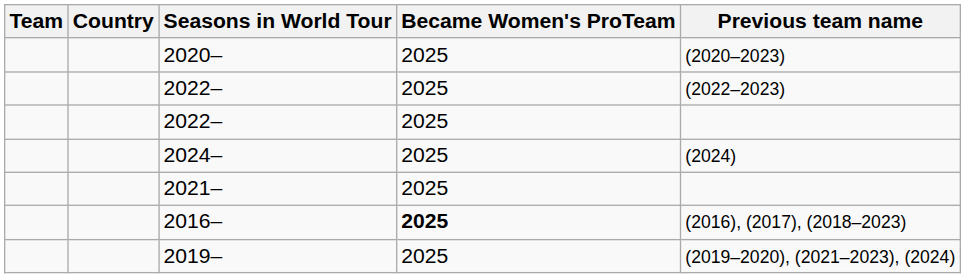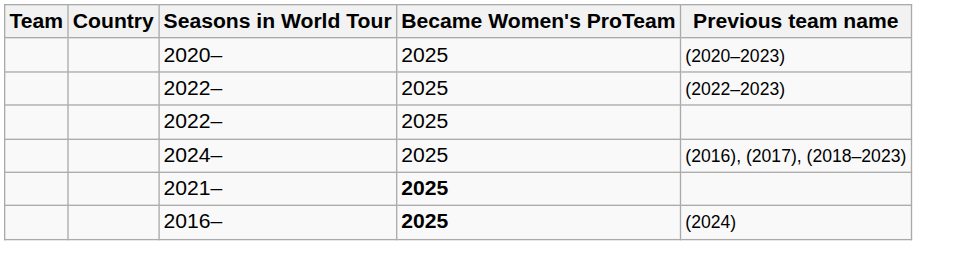2024– | Previous team name: (2024) -> (2016), (2017), (2018–2023)
2021– | Became Women's ProTeam: normal -> bold
2016– | Previous team name: (2016), (2017), (2018–2023) -> (2024)
- row: 2019– | 2025 | (2019–2020), (2021–2023), (2024)
